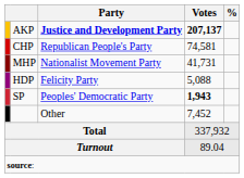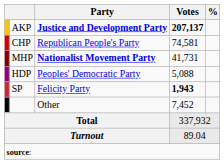MHP | Party: normal -> bold
HDP | Party: Felicity Party -> Peoples' Democratic Party
SP | Party: Peoples' Democratic Party -> Felicity Party
